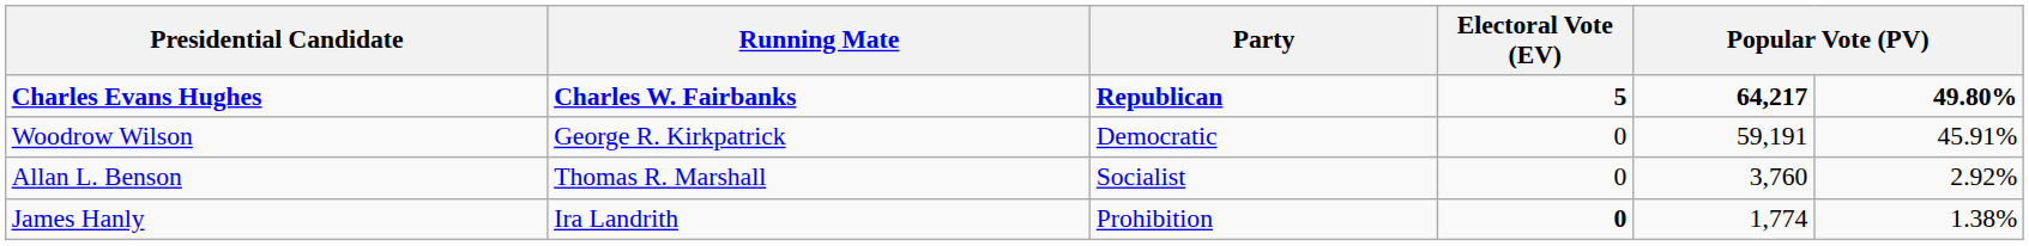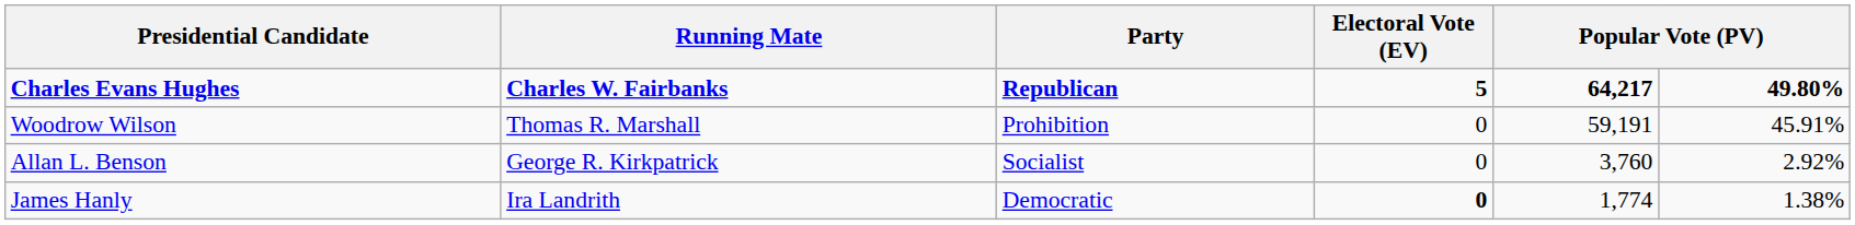Woodrow Wilson | Running Mate: George R. Kirkpatrick -> Thomas R. Marshall
Woodrow Wilson | Party: Democratic -> Prohibition
Allan L. Benson | Running Mate: Thomas R. Marshall -> George R. Kirkpatrick
James Hanly | Party: Prohibition -> Democratic
